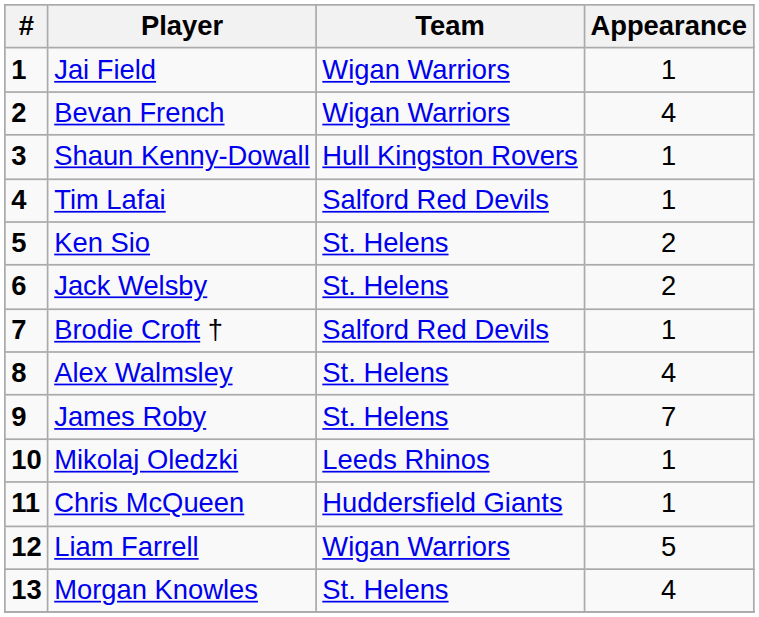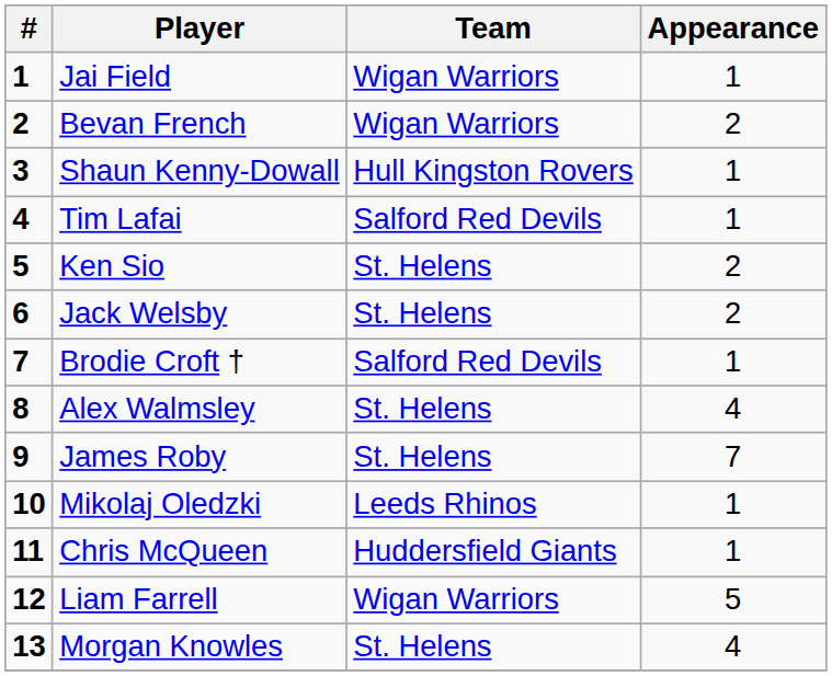Bevan French | Appearance: 4 -> 2
